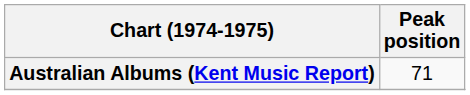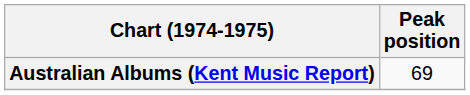Australian Albums (Kent Music Report) | Peak position: 71 -> 69
